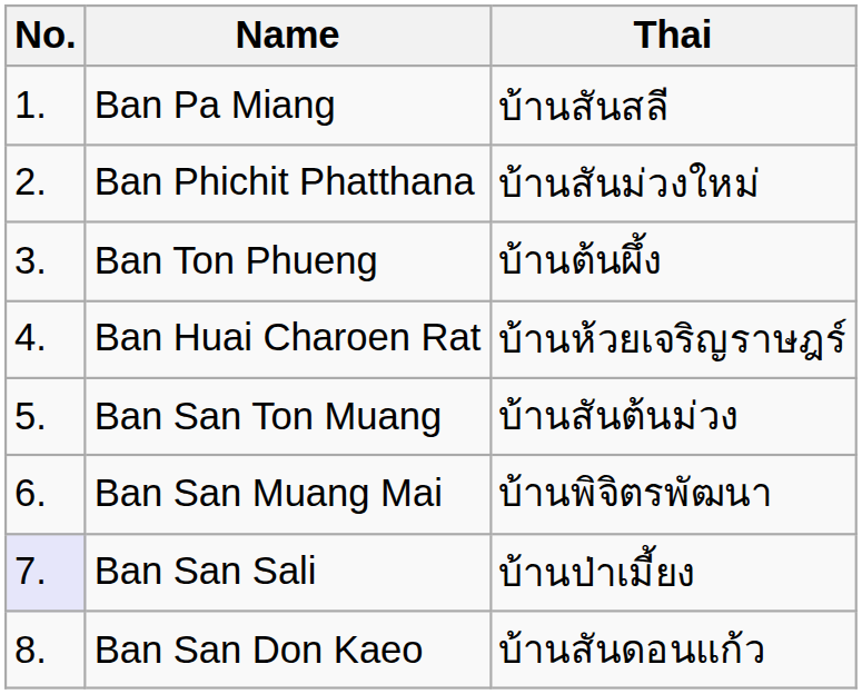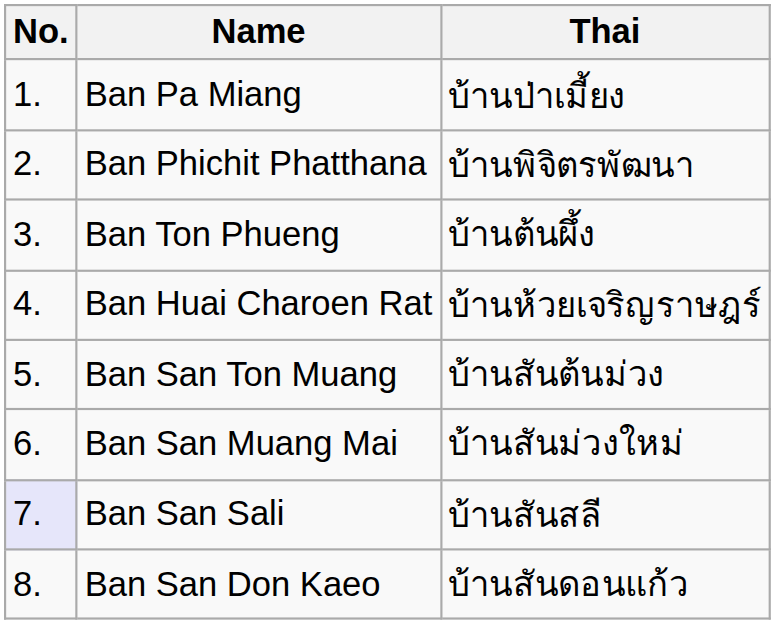Ban Pa Miang | Thai: บ้านสันสลี -> บ้านป่าเมี้ยง
Ban Phichit Phatthana | Thai: บ้านสันม่วงใหม่ -> บ้านพิจิตรพัฒนา
Ban San Muang Mai | Thai: บ้านพิจิตรพัฒนา -> บ้านสันม่วงใหม่
Ban San Sali | Thai: บ้านป่าเมี้ยง -> บ้านสันสลี
